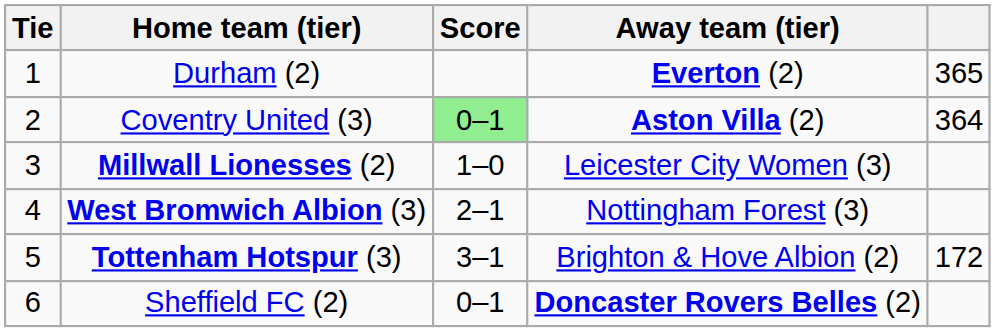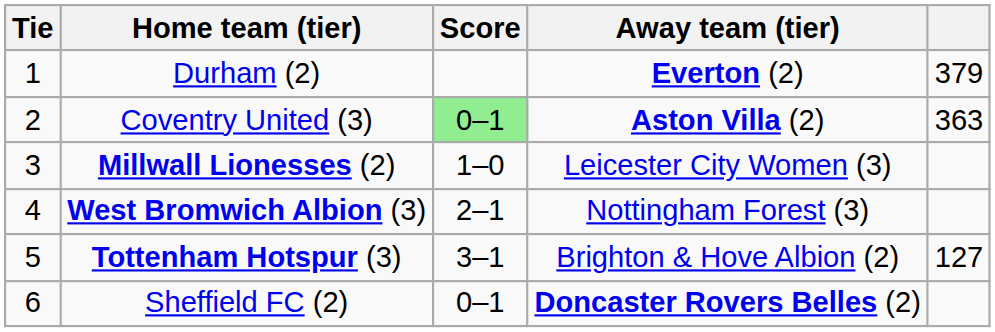Durham (2) | column 5: 365 -> 379
Coventry United (3) | column 5: 364 -> 363
Tottenham Hotspur (3) | column 5: 172 -> 127
